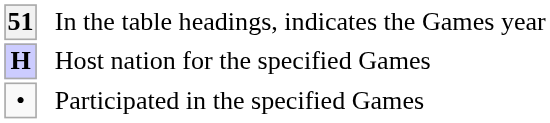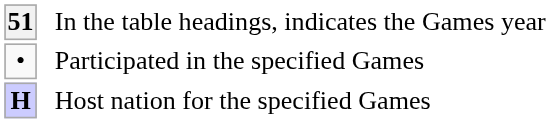rows swapped: Participated in the specified Games <-> Host nation for the specified Games
